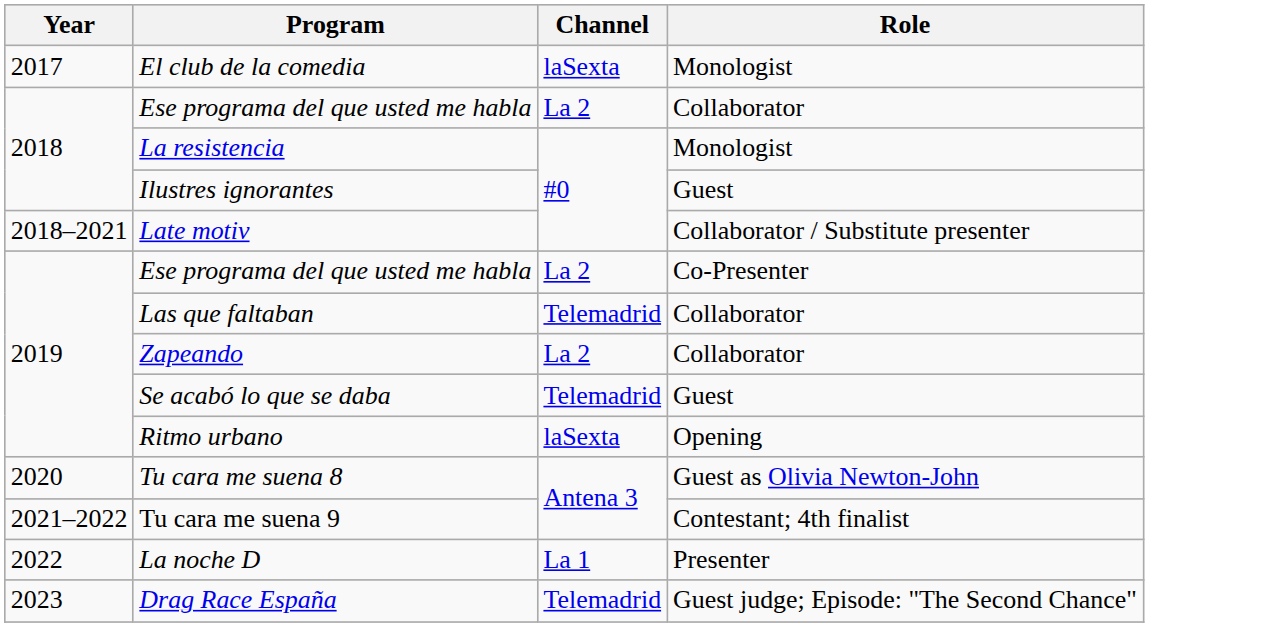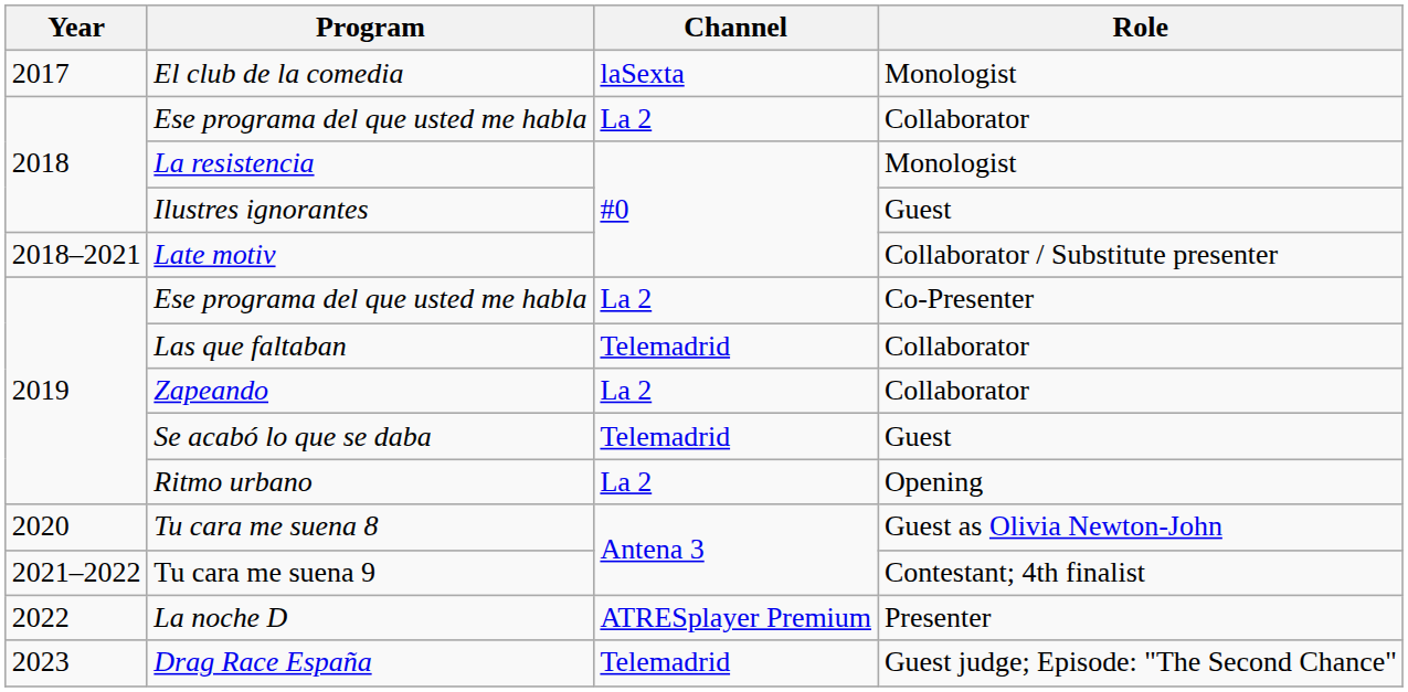Ritmo urbano | Channel: laSexta -> La 2
La noche D | Channel: La 1 -> ATRESplayer Premium
